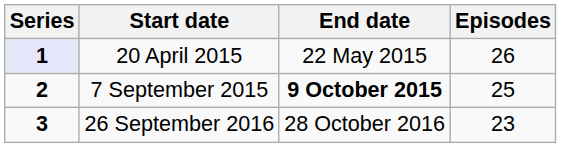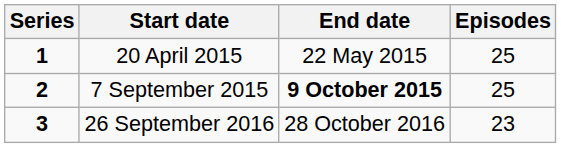20 April 2015 | Series: lavender background -> no background
20 April 2015 | Episodes: 26 -> 25
